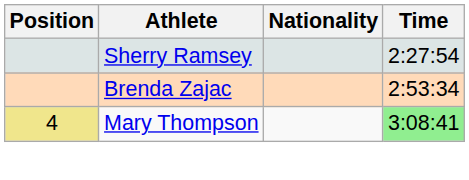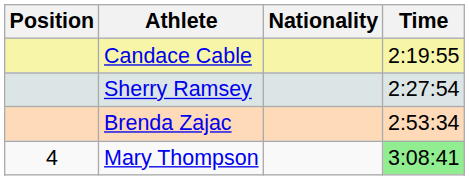+ row: Candace Cable | 2:19:55
Mary Thompson | Position: khaki background -> no background
